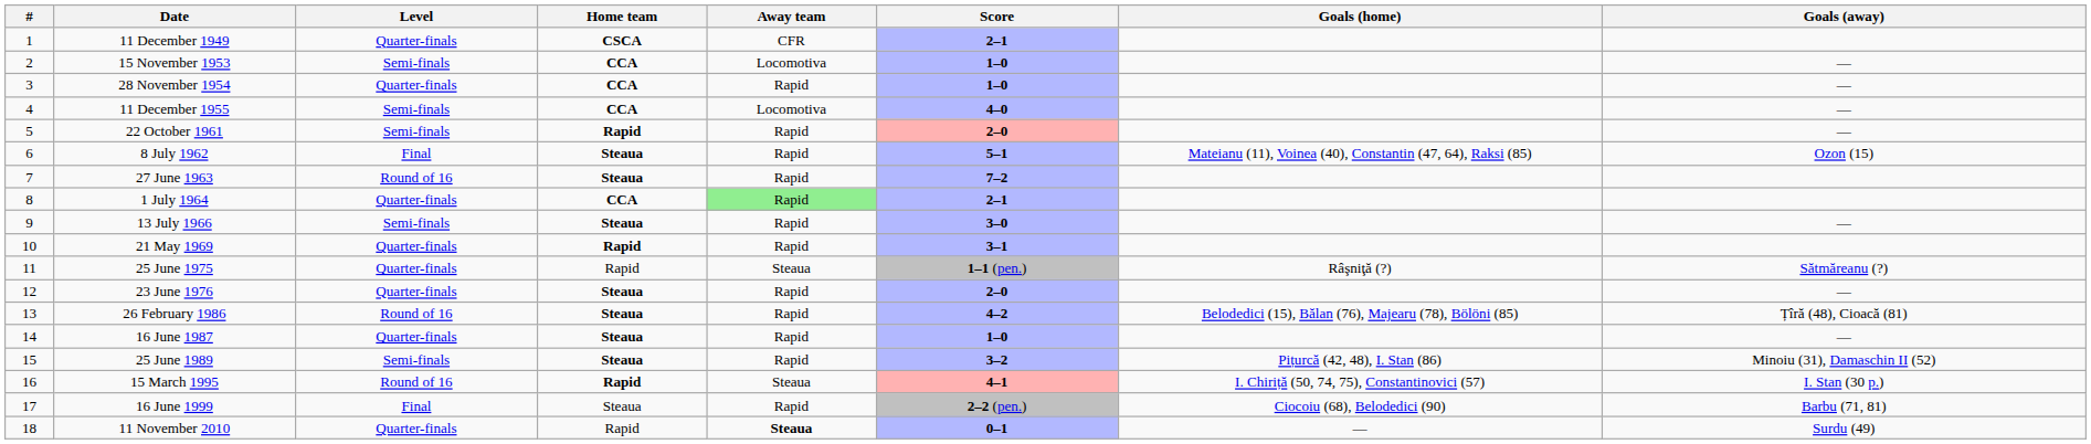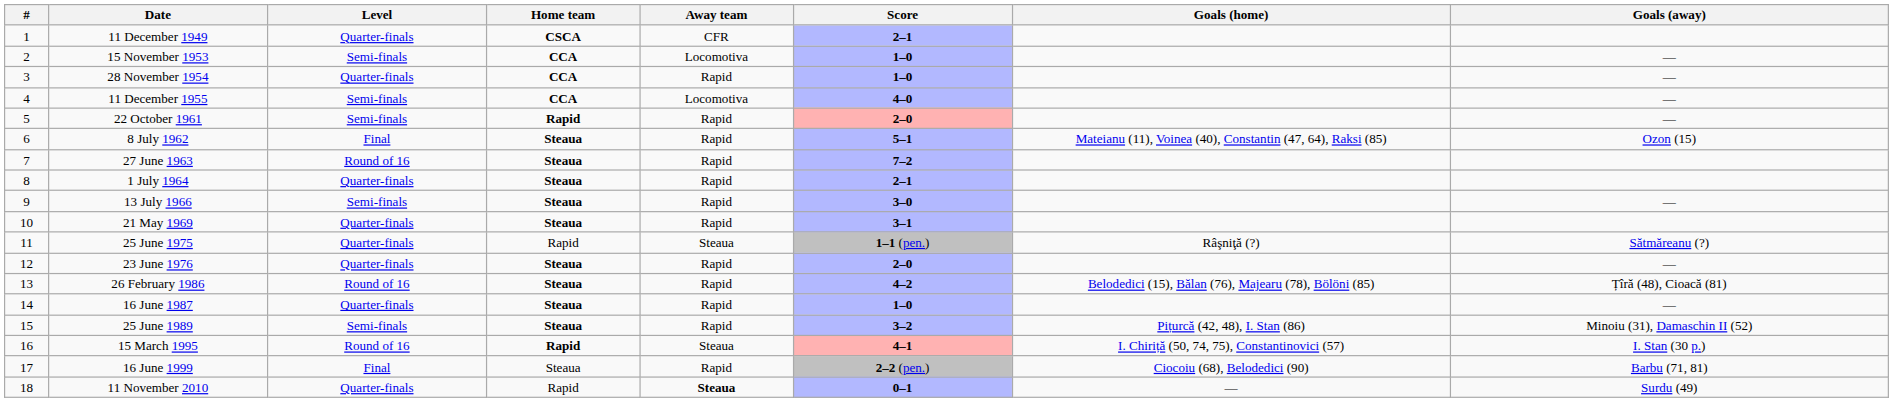1 July 1964 | Home team: CCA -> Steaua
1 July 1964 | Away team: lightgreen background -> no background
21 May 1969 | Home team: Rapid -> Steaua
